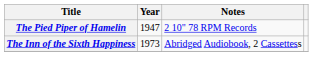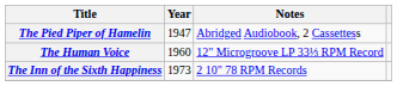The Pied Piper of Hamelin | Notes: 2 10" 78 RPM Records -> Abridged Audiobook, 2 Cassettess
+ row: The Human Voice | 1960 | 12" Microgroove LP 33⅓ RPM Record
The Inn of the Sixth Happiness | Notes: Abridged Audiobook, 2 Cassettess -> 2 10" 78 RPM Records
